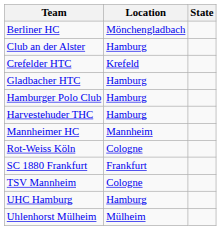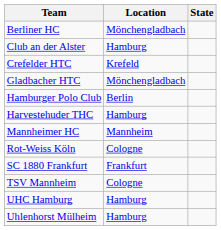Gladbacher HTC | Location: Hamburg -> Mönchengladbach
Hamburger Polo Club | Location: Hamburg -> Berlin
Uhlenhorst Mülheim | Location: Mülheim -> Hamburg
